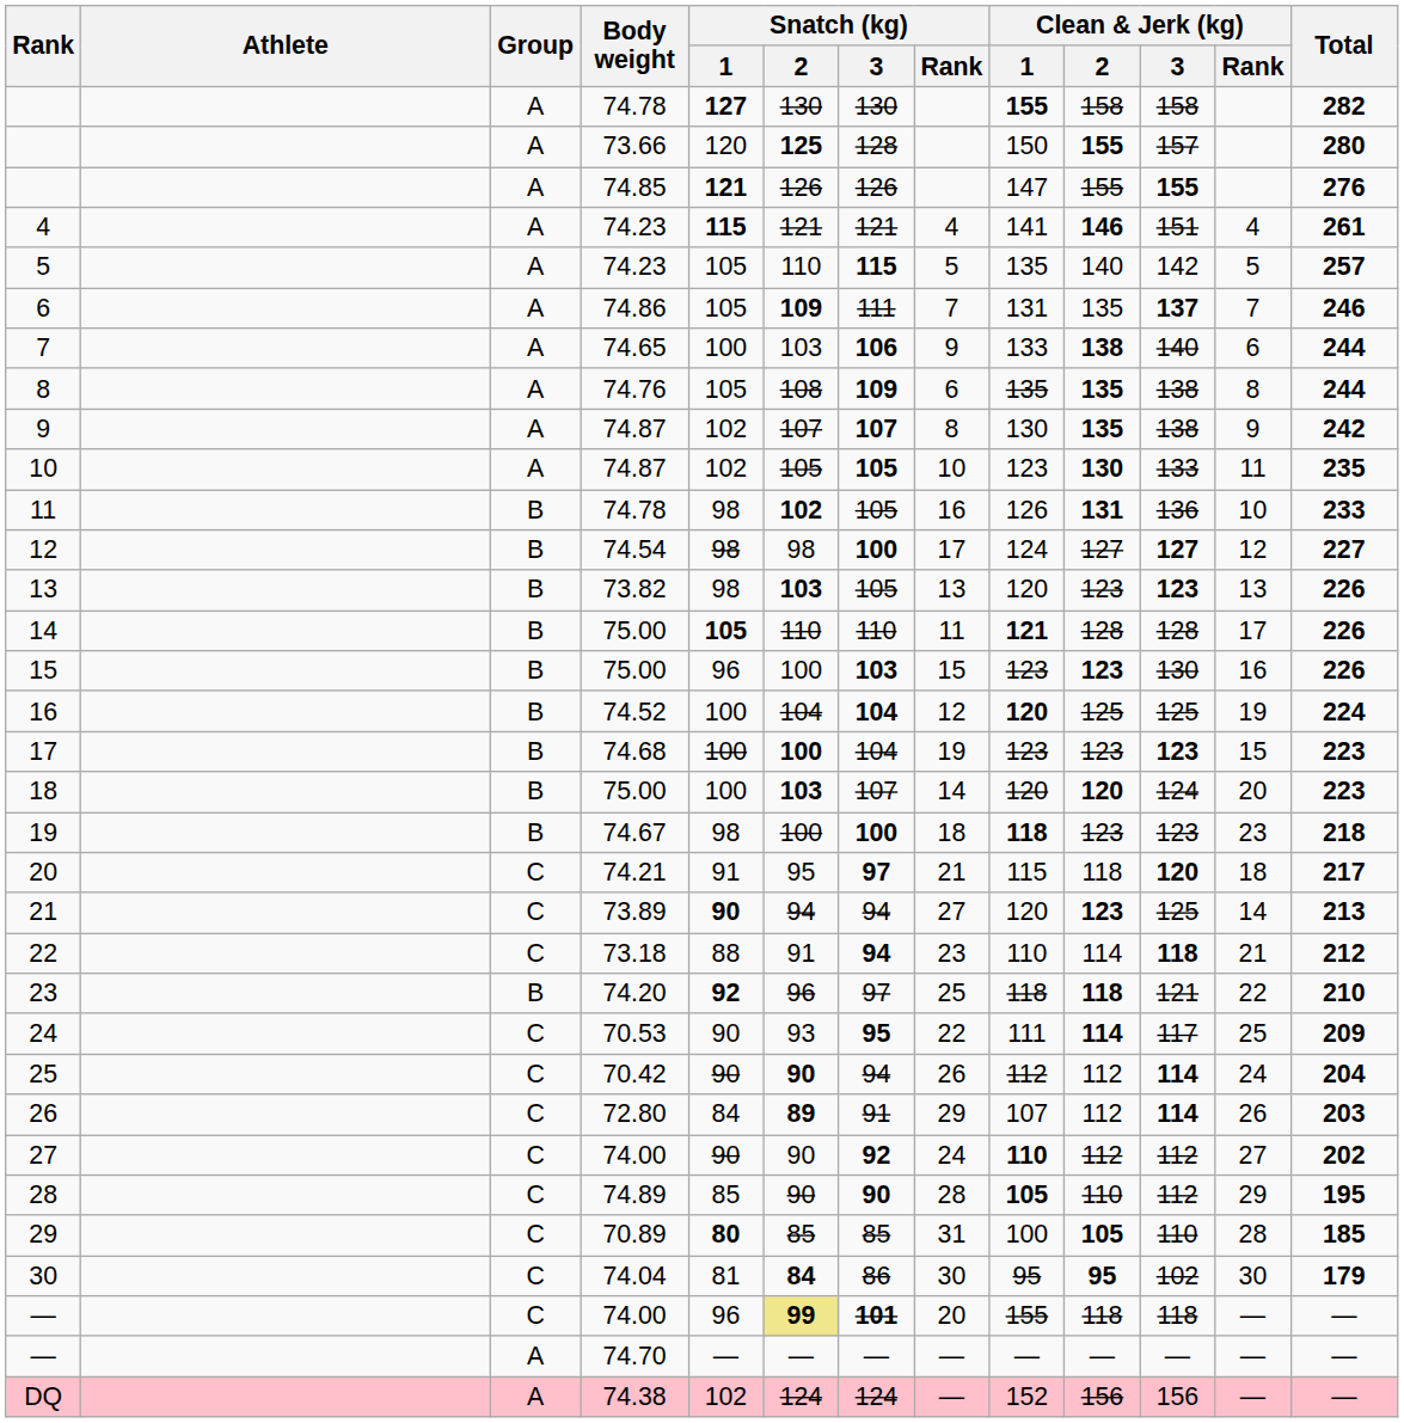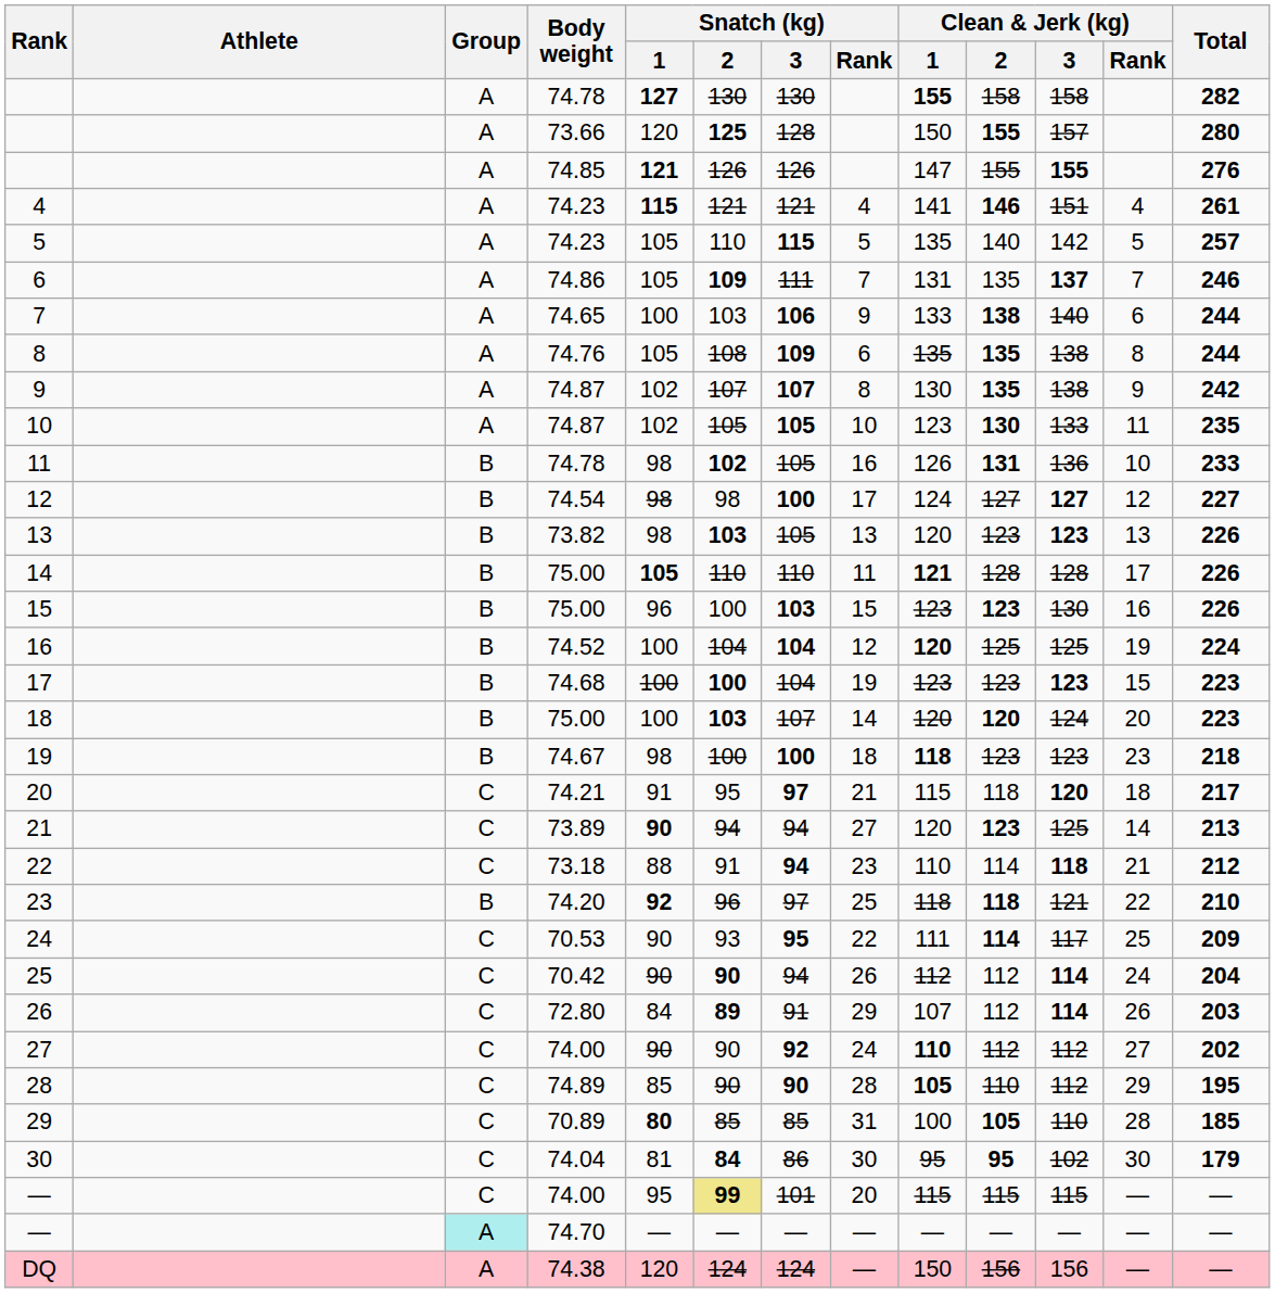— / 74.00 | Snatch (kg) / 1: 96 -> 95
— / 74.00 | Snatch (kg) / 3: bold -> normal
— / 74.00 | Clean & Jerk (kg) / 1: 155 -> 115
— / 74.00 | Clean & Jerk (kg) / 2: 118 -> 115
— / 74.00 | Clean & Jerk (kg) / 3: 118 -> 115
— / 74.70 | Group: no background -> paleturquoise background
DQ | Snatch (kg) / 1: 102 -> 120
DQ | Clean & Jerk (kg) / 1: 152 -> 150
